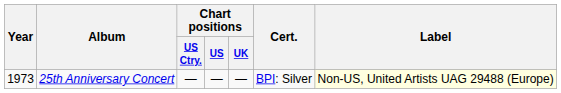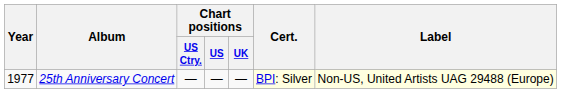25th Anniversary Concert | Year: 1973 -> 1977
25th Anniversary Concert | Cert.: no background -> lightyellow background
